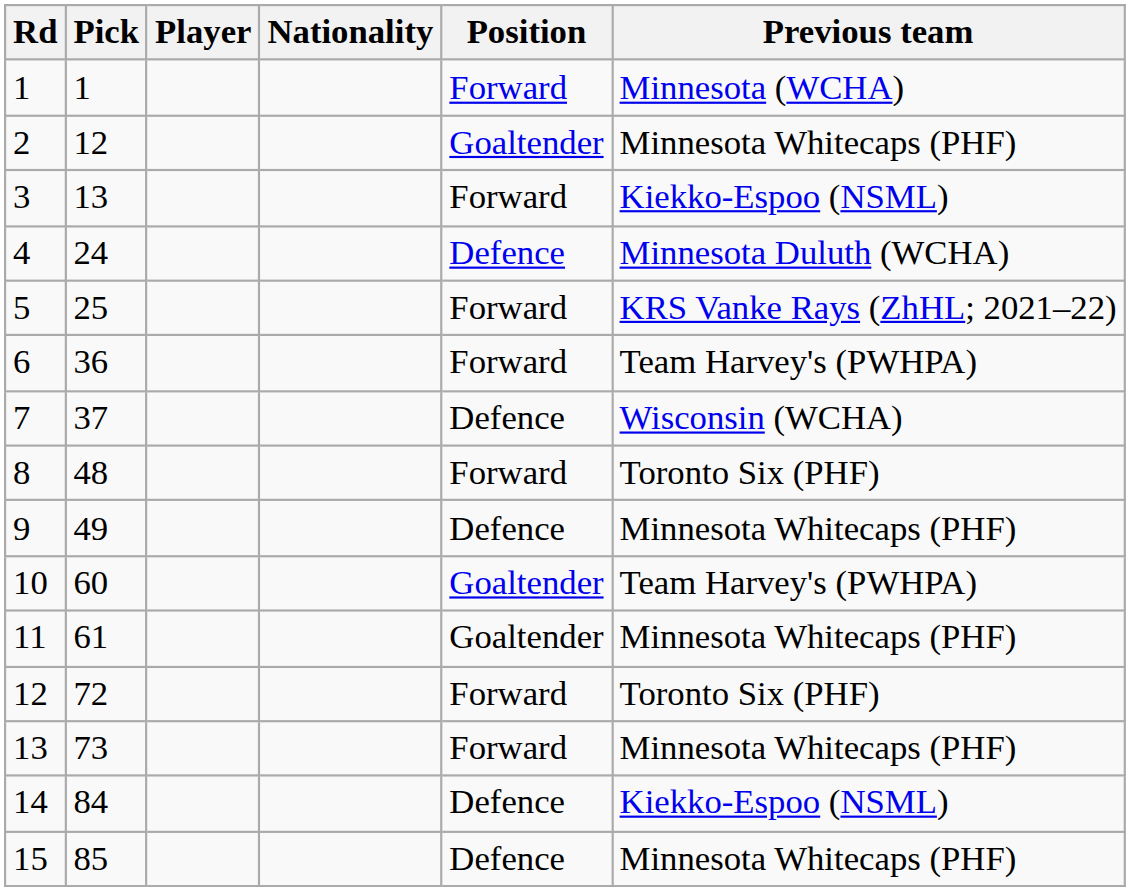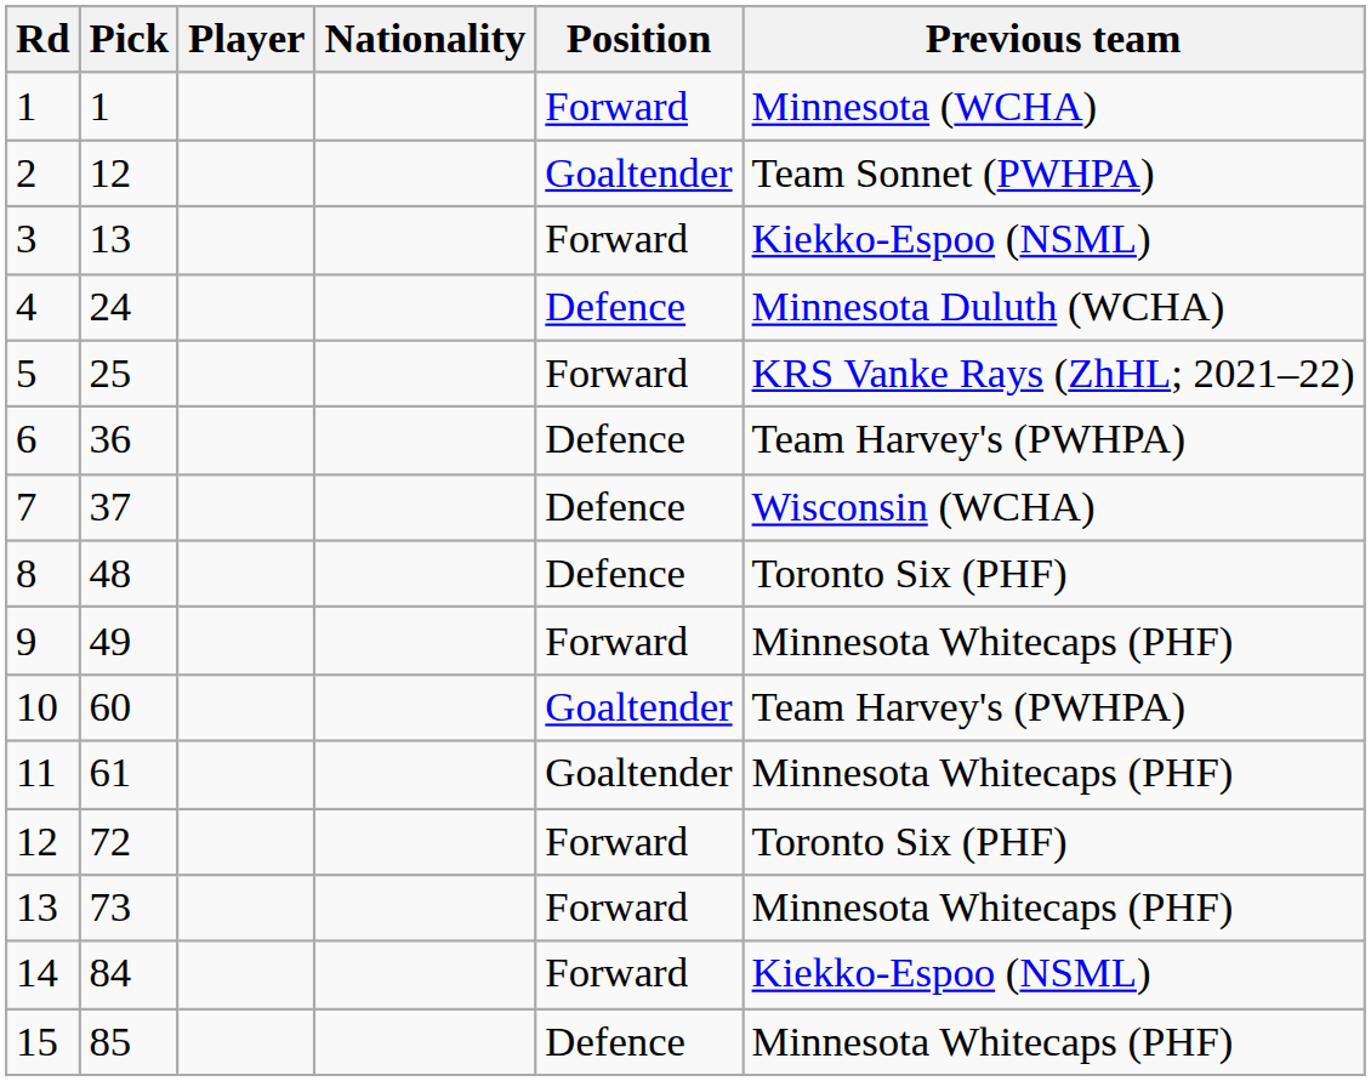2 | Previous team: Minnesota Whitecaps (PHF) -> Team Sonnet (PWHPA)
6 | Position: Forward -> Defence
8 | Position: Forward -> Defence
9 | Position: Defence -> Forward
14 | Position: Defence -> Forward
